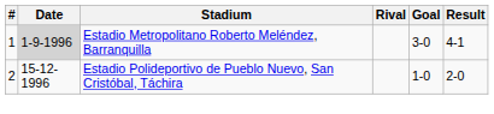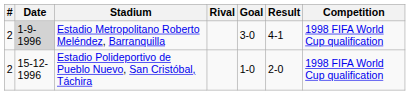+ column: Competition | 1998 FIFA World Cup qualification | 1998 FIFA World Cup qualification
Estadio Metropolitano Roberto Meléndez, Barranquilla | #: 1 -> 2
